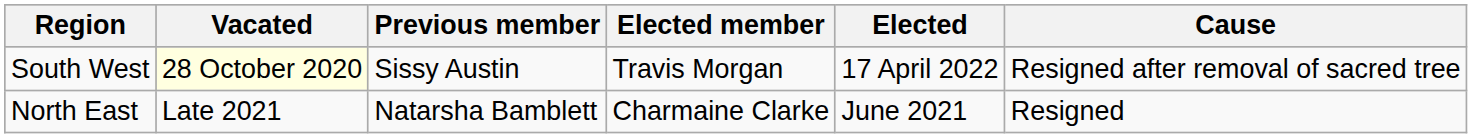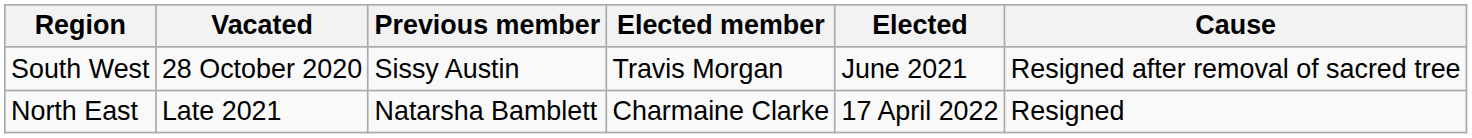South West | Vacated: lightyellow background -> no background
South West | Elected: 17 April 2022 -> June 2021
North East | Elected: June 2021 -> 17 April 2022
